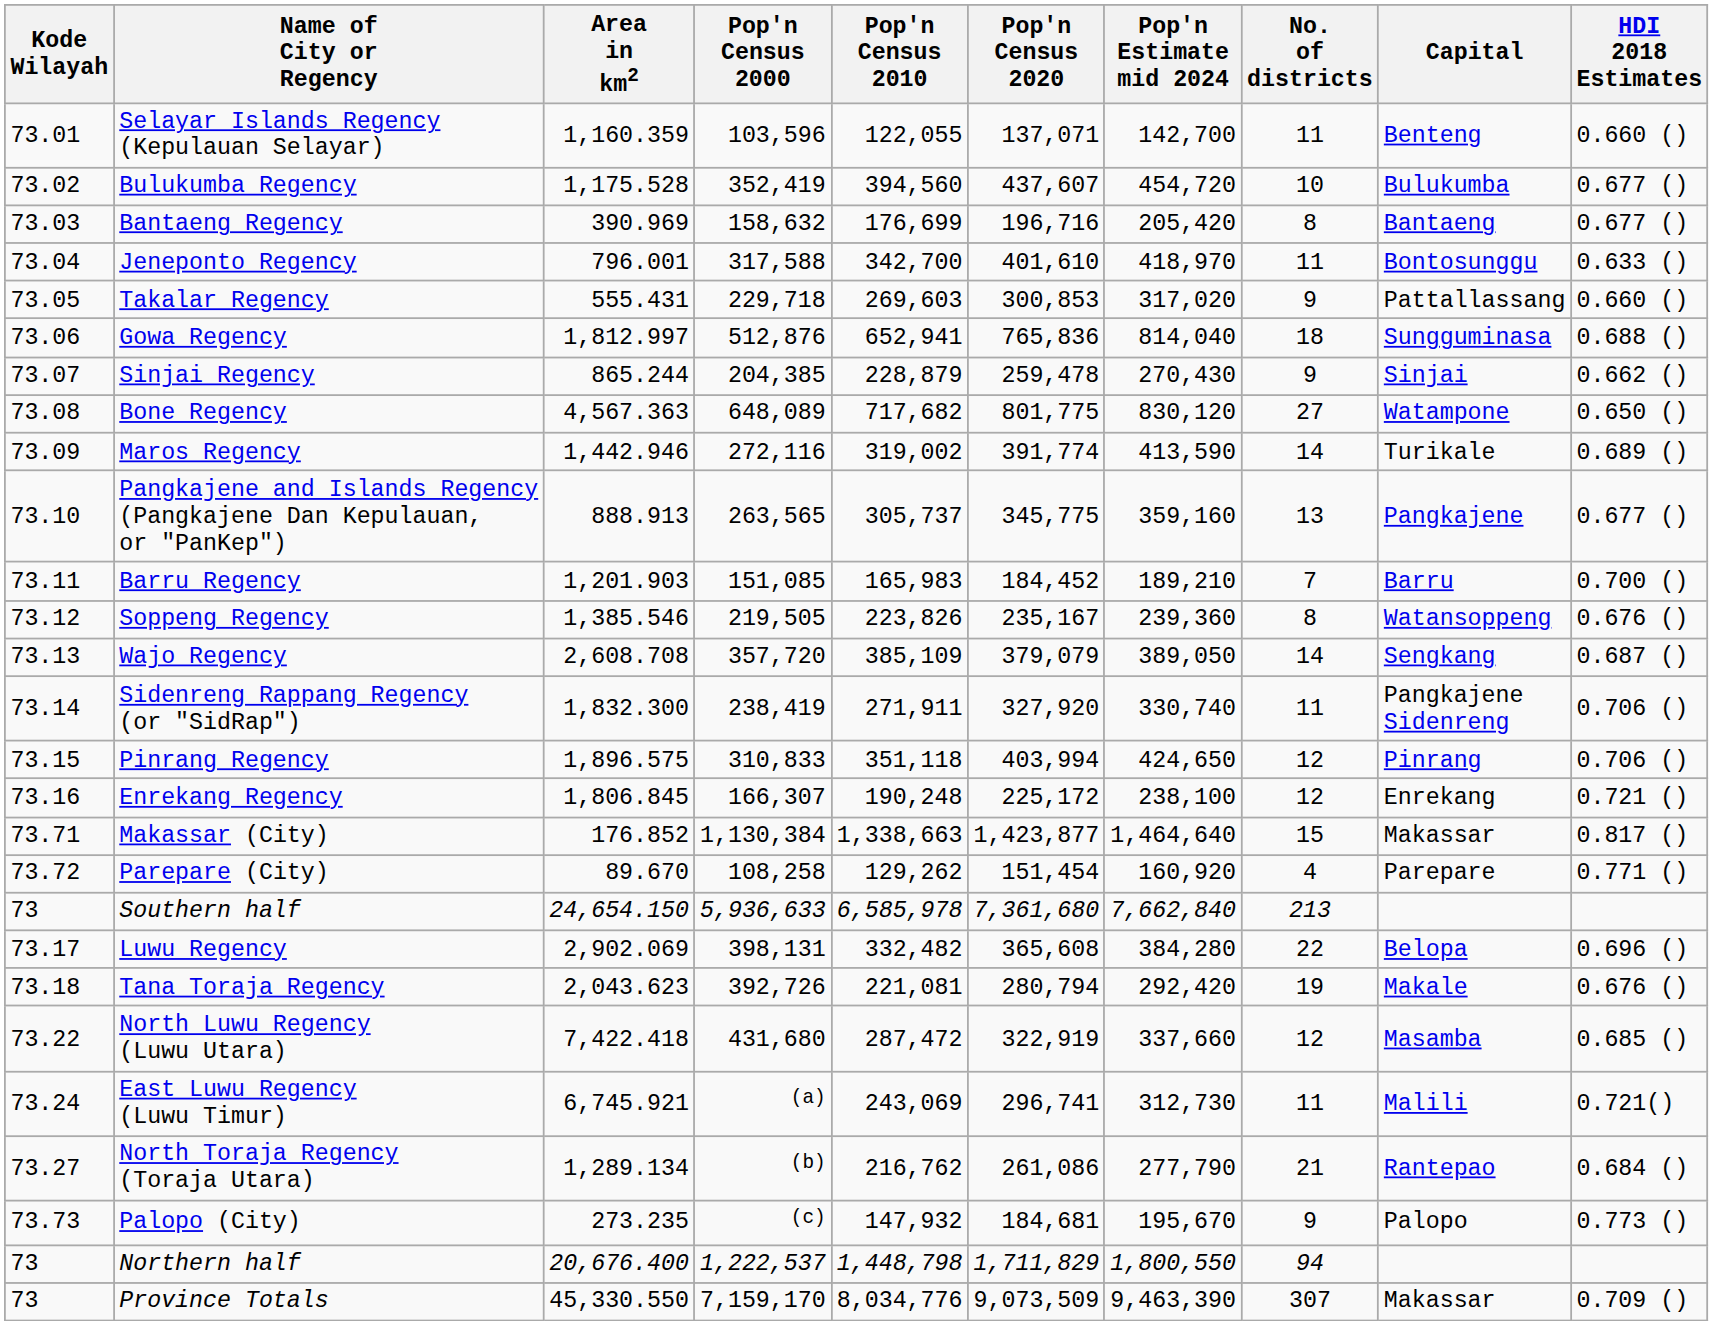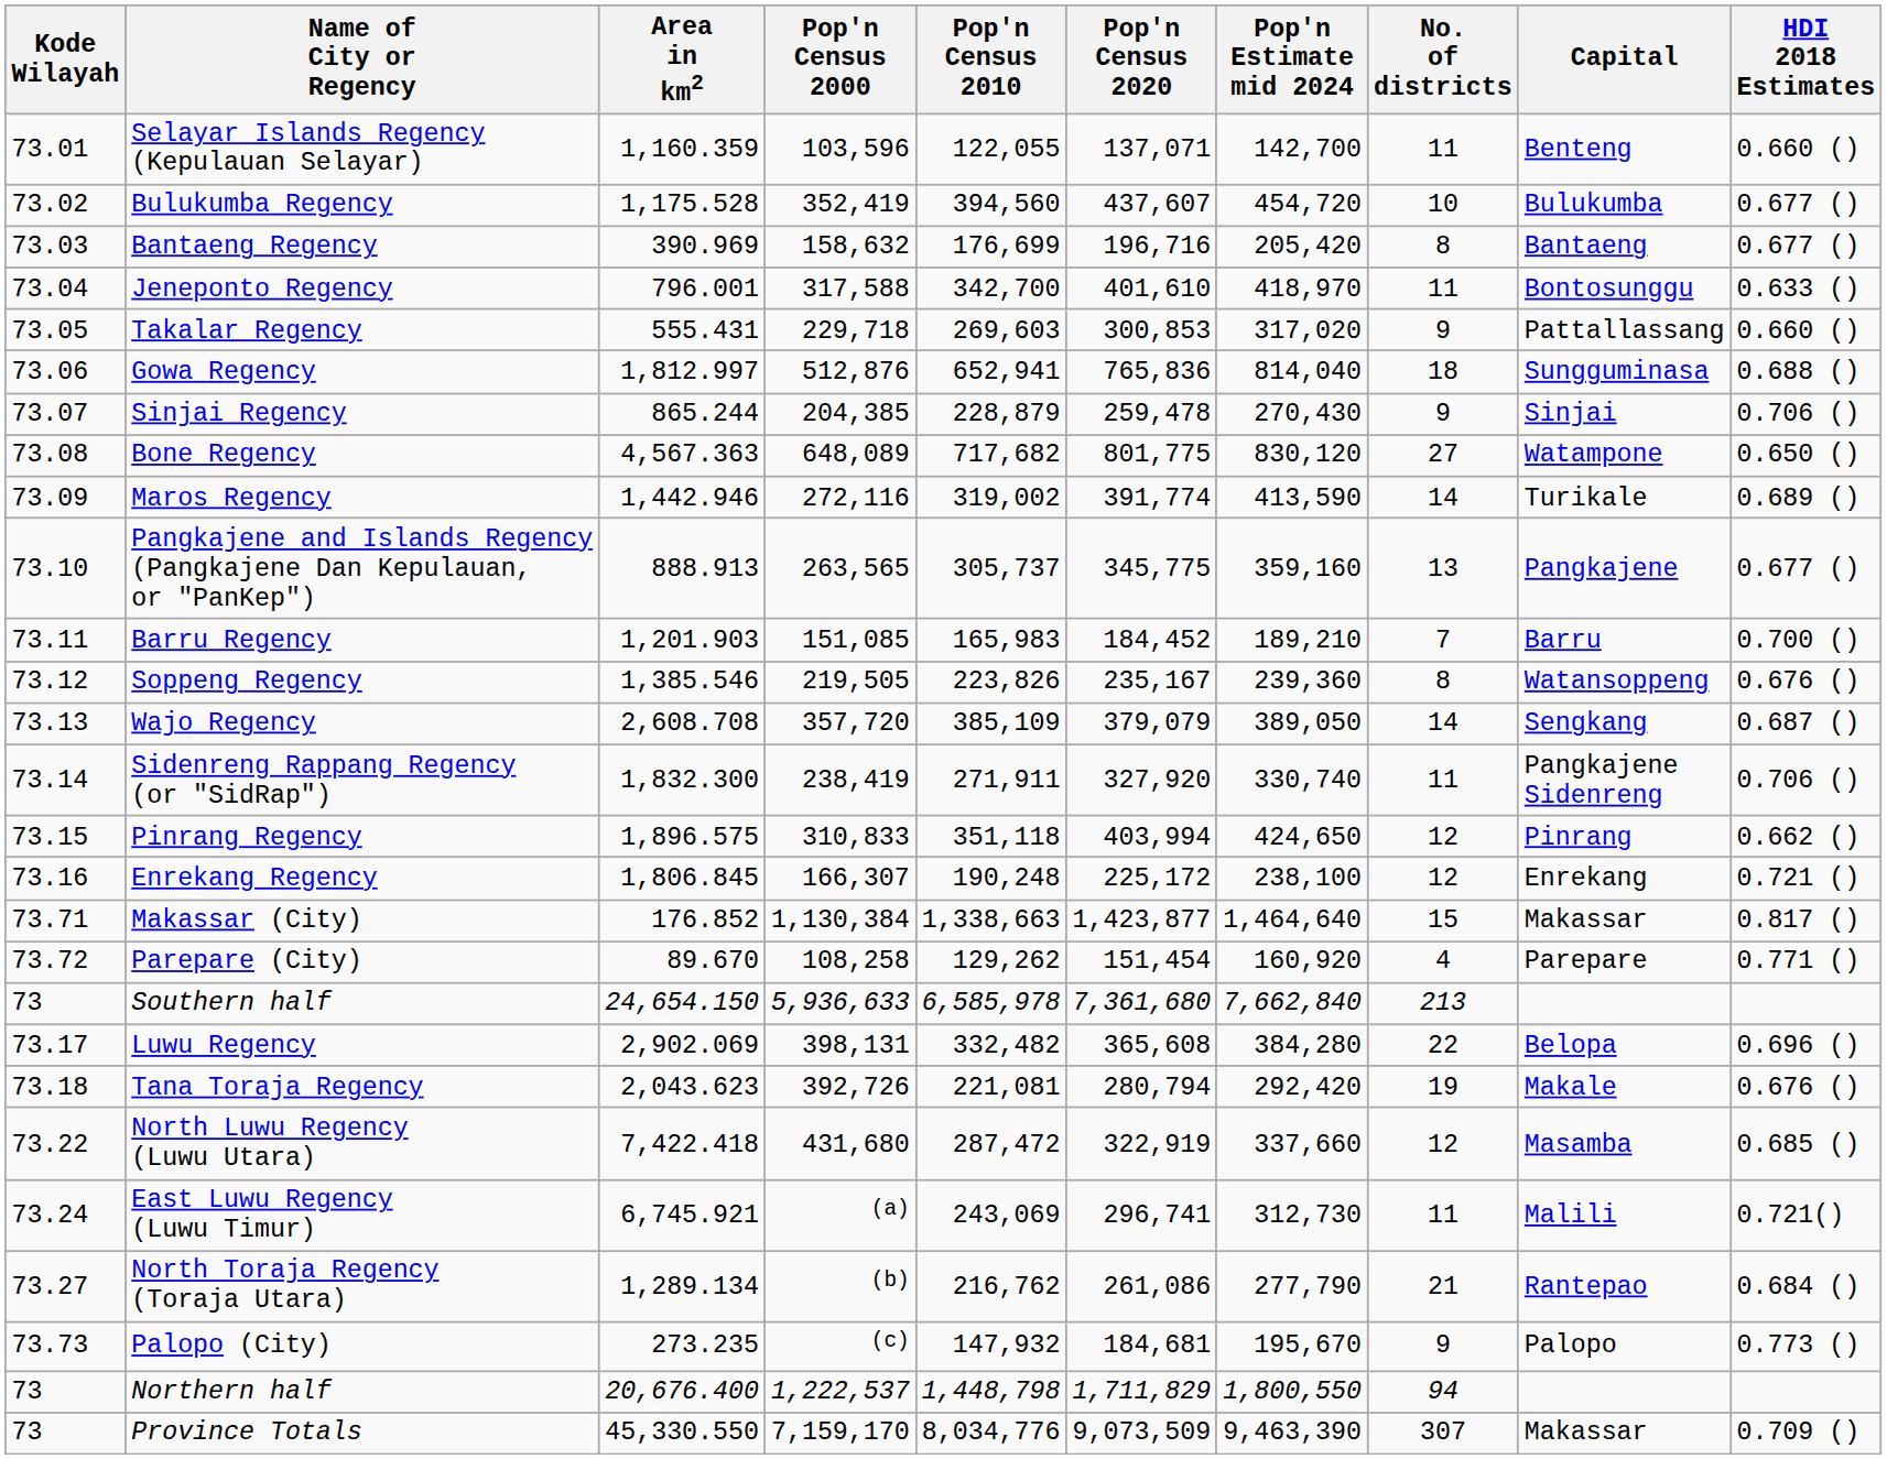Sinjai Regency | HDI 2018 Estimates: 0.662 () -> 0.706 ()
Pinrang Regency | HDI 2018 Estimates: 0.706 () -> 0.662 ()
